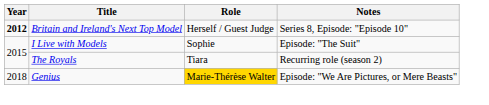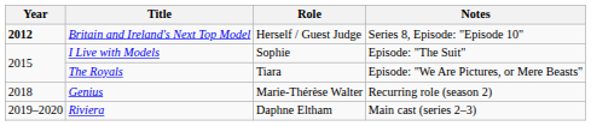The Royals | Notes: Recurring role (season 2) -> Episode: "We Are Pictures, or Mere Beasts"
Genius | Role: gold background -> no background
Genius | Notes: Episode: "We Are Pictures, or Mere Beasts" -> Recurring role (season 2)
+ row: 2019–2020 | Riviera | Daphne Eltham | Main cast (series 2–3)
